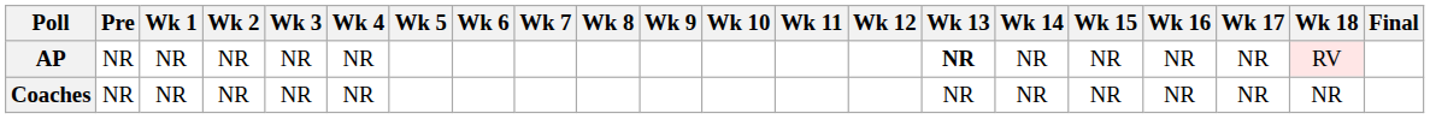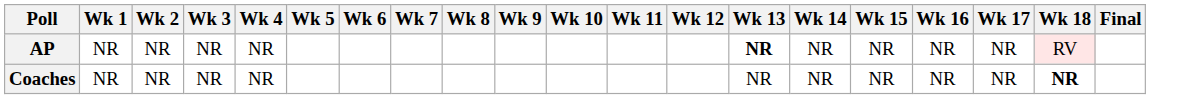- column: Pre | NR | NR
Coaches | Wk 18: normal -> bold
